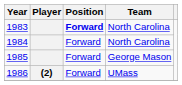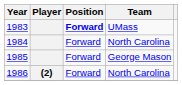1983 | Team: North Carolina -> UMass
1986 | Team: UMass -> North Carolina
